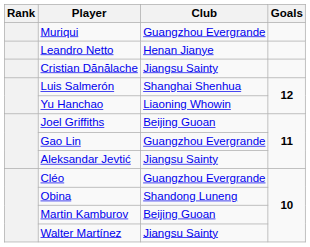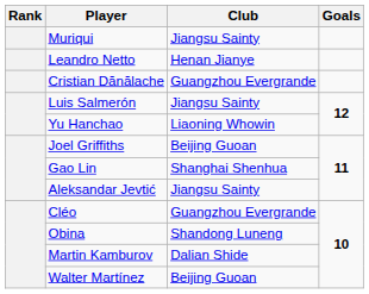Muriqui | Club: Guangzhou Evergrande -> Jiangsu Sainty
Cristian Dănălache | Club: Jiangsu Sainty -> Guangzhou Evergrande
Luis Salmerón | Club: Shanghai Shenhua -> Jiangsu Sainty
Gao Lin | Club: Guangzhou Evergrande -> Shanghai Shenhua
Martin Kamburov | Club: Beijing Guoan -> Dalian Shide
Walter Martínez | Club: Jiangsu Sainty -> Beijing Guoan
